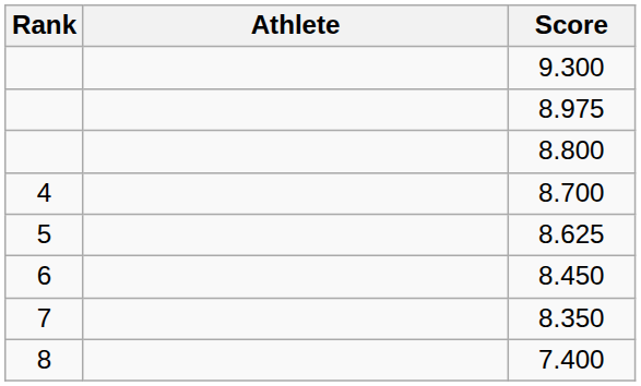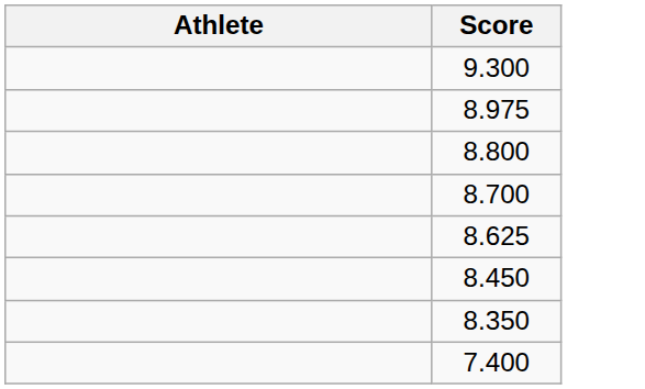- column: Rank | 4 | 5 | 6 | 7 | 8
